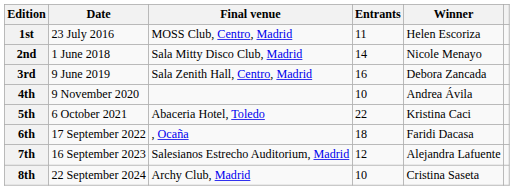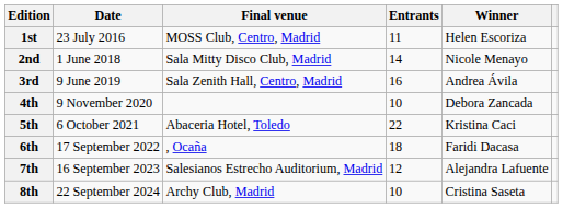3rd | Winner: Debora Zancada -> Andrea Ávila
4th | Winner: Andrea Ávila -> Debora Zancada
